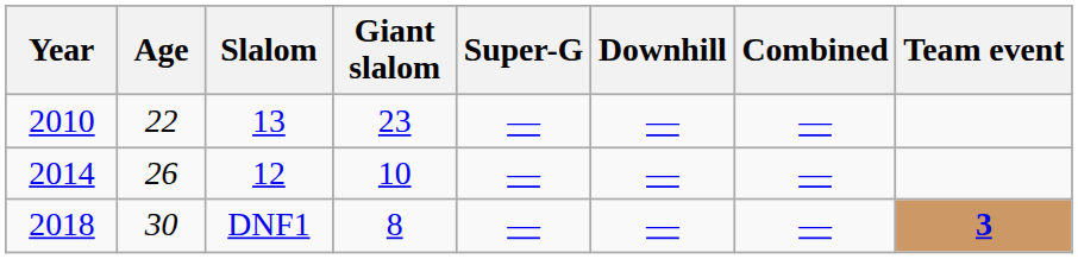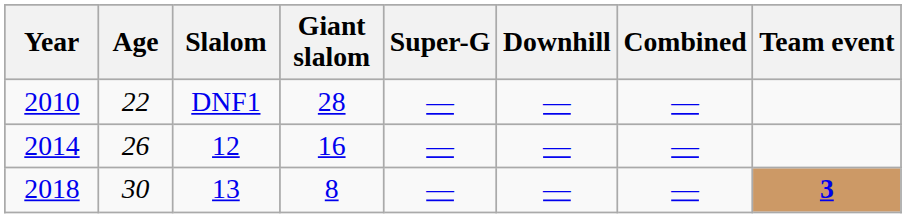2010 | Slalom: 13 -> DNF1
2010 | Giant slalom: 23 -> 28
2014 | Giant slalom: 10 -> 16
2018 | Slalom: DNF1 -> 13
